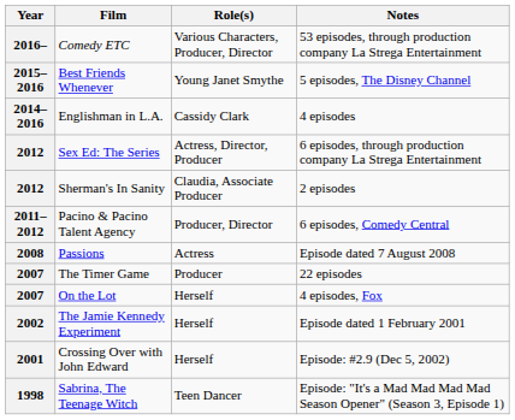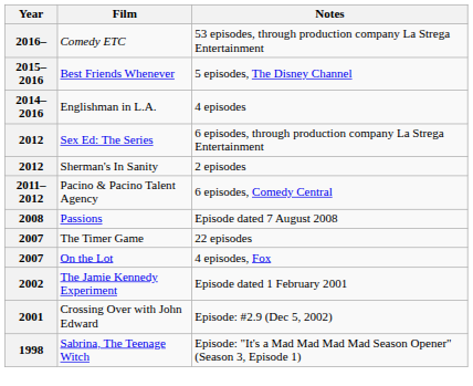- column: Role(s) | Various Characters, Producer, Director | Young Janet Smythe | Cassidy Clark | Actress, Director, Producer | Claudia, Associate Producer | Producer, Director | Actress | Producer | Herself | Herself | Herself | Teen Dancer
